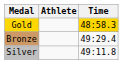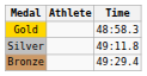Gold | Time: gold background -> no background
rows swapped: Silver <-> Bronze
